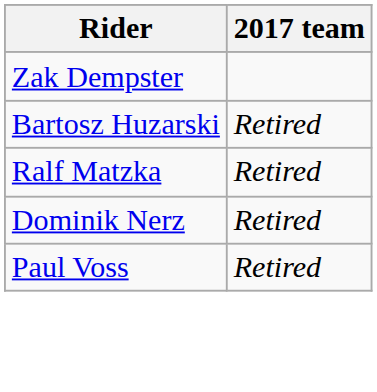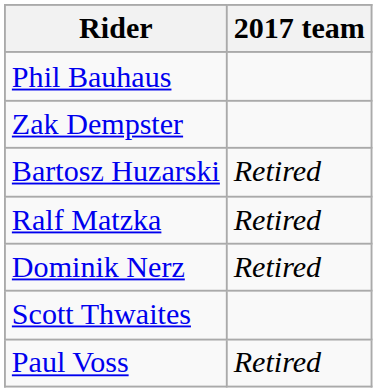+ row: Phil Bauhaus
+ row: Scott Thwaites
